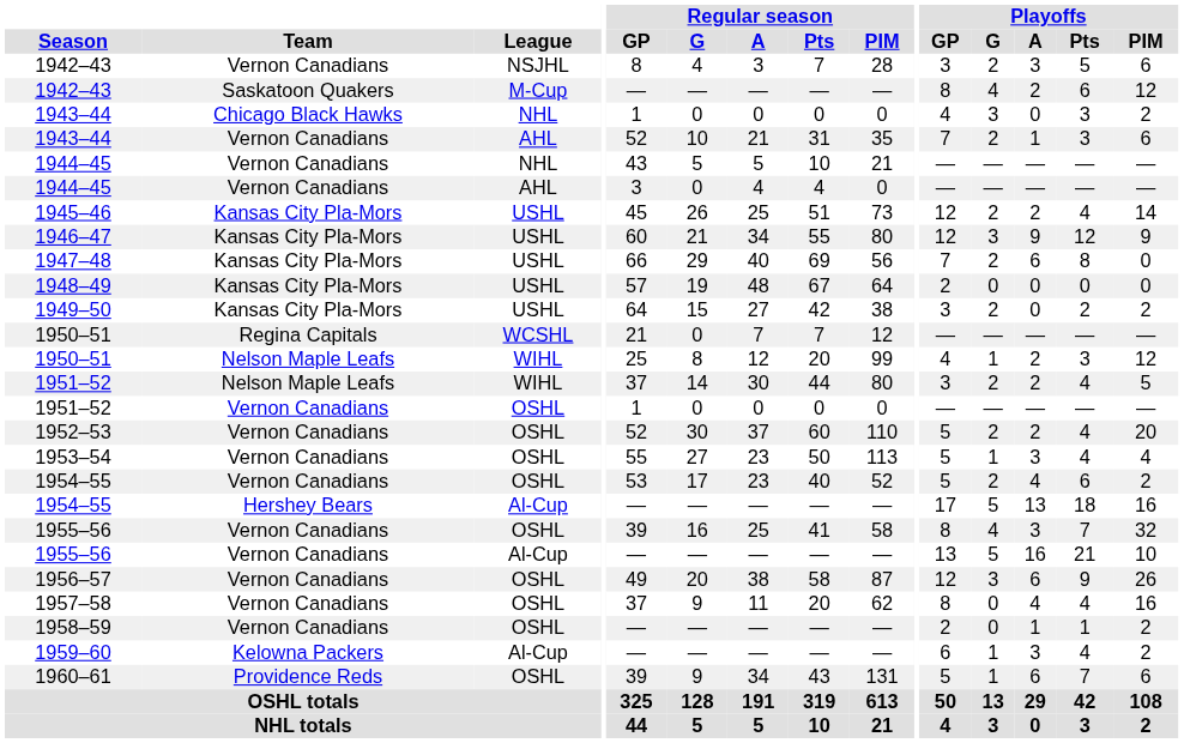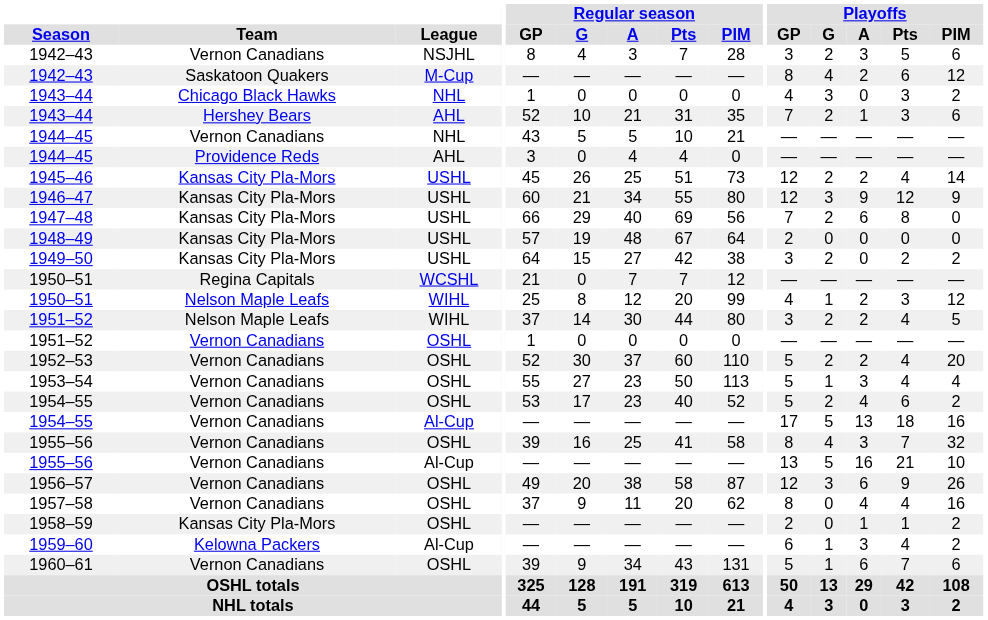1943–44 / AHL | Team: Vernon Canadians -> Hershey Bears
1944–45 / AHL | Team: Vernon Canadians -> Providence Reds
1954–55 / Al-Cup | Team: Hershey Bears -> Vernon Canadians
1958–59 | Team: Vernon Canadians -> Kansas City Pla-Mors
1960–61 | Team: Providence Reds -> Vernon Canadians
